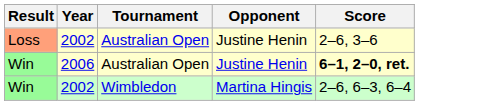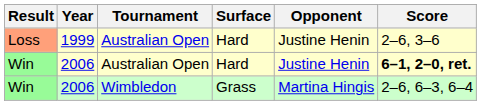+ column: Surface | Hard | Hard | Grass
Loss | Year: 2002 -> 1999
Win / Wimbledon | Year: 2002 -> 2006
